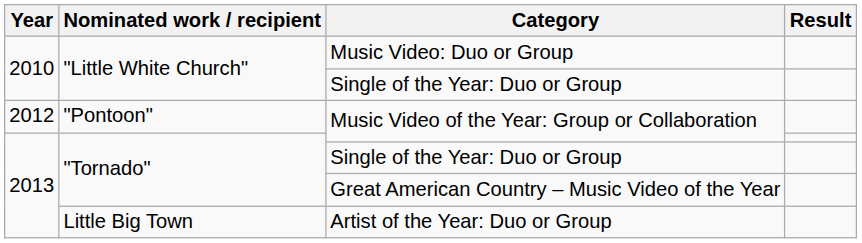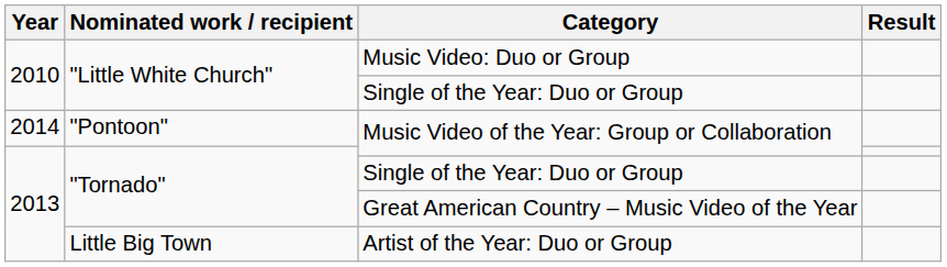"Pontoon" / Music Video of the Year: Group or Collaboration | Year: 2012 -> 2014
